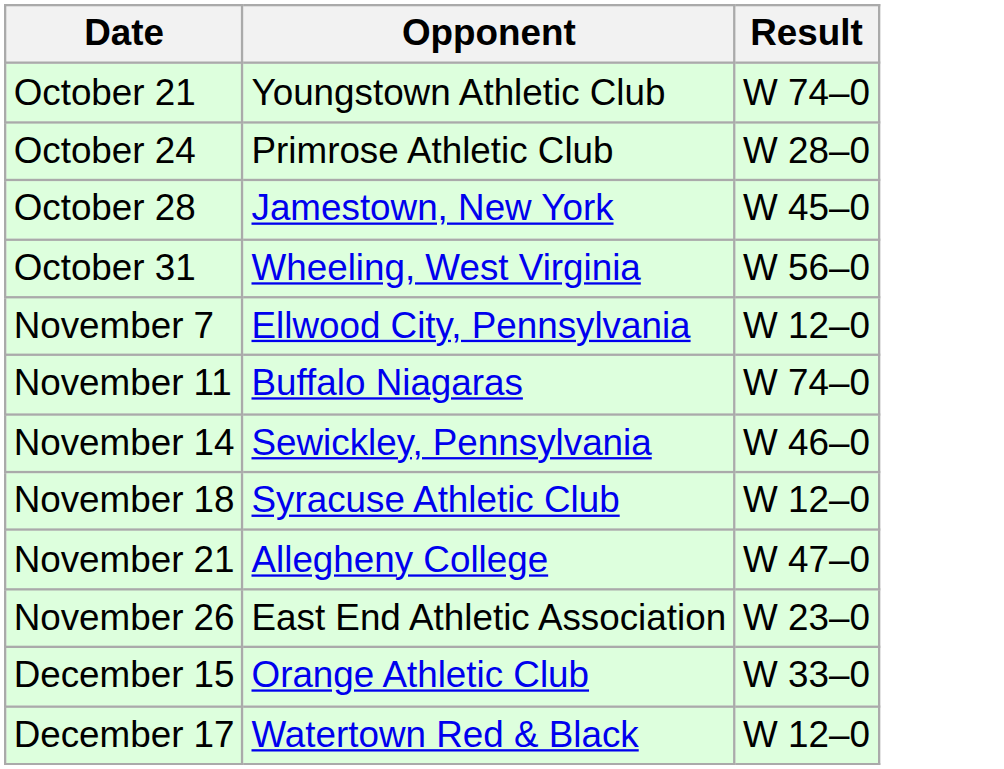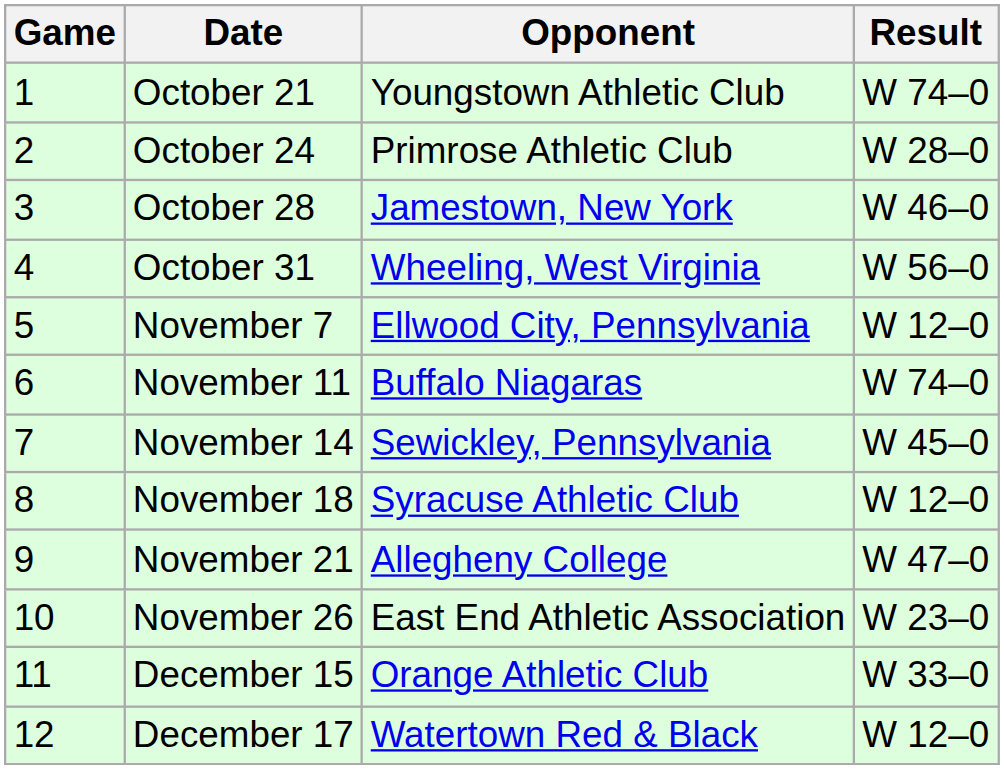+ column: Game | 1 | 2 | 3 | 4 | 5 | 6 | 7 | 8 | 9 | 10 | 11 | 12
October 28 | Result: W 45–0 -> W 46–0
November 14 | Result: W 46–0 -> W 45–0
